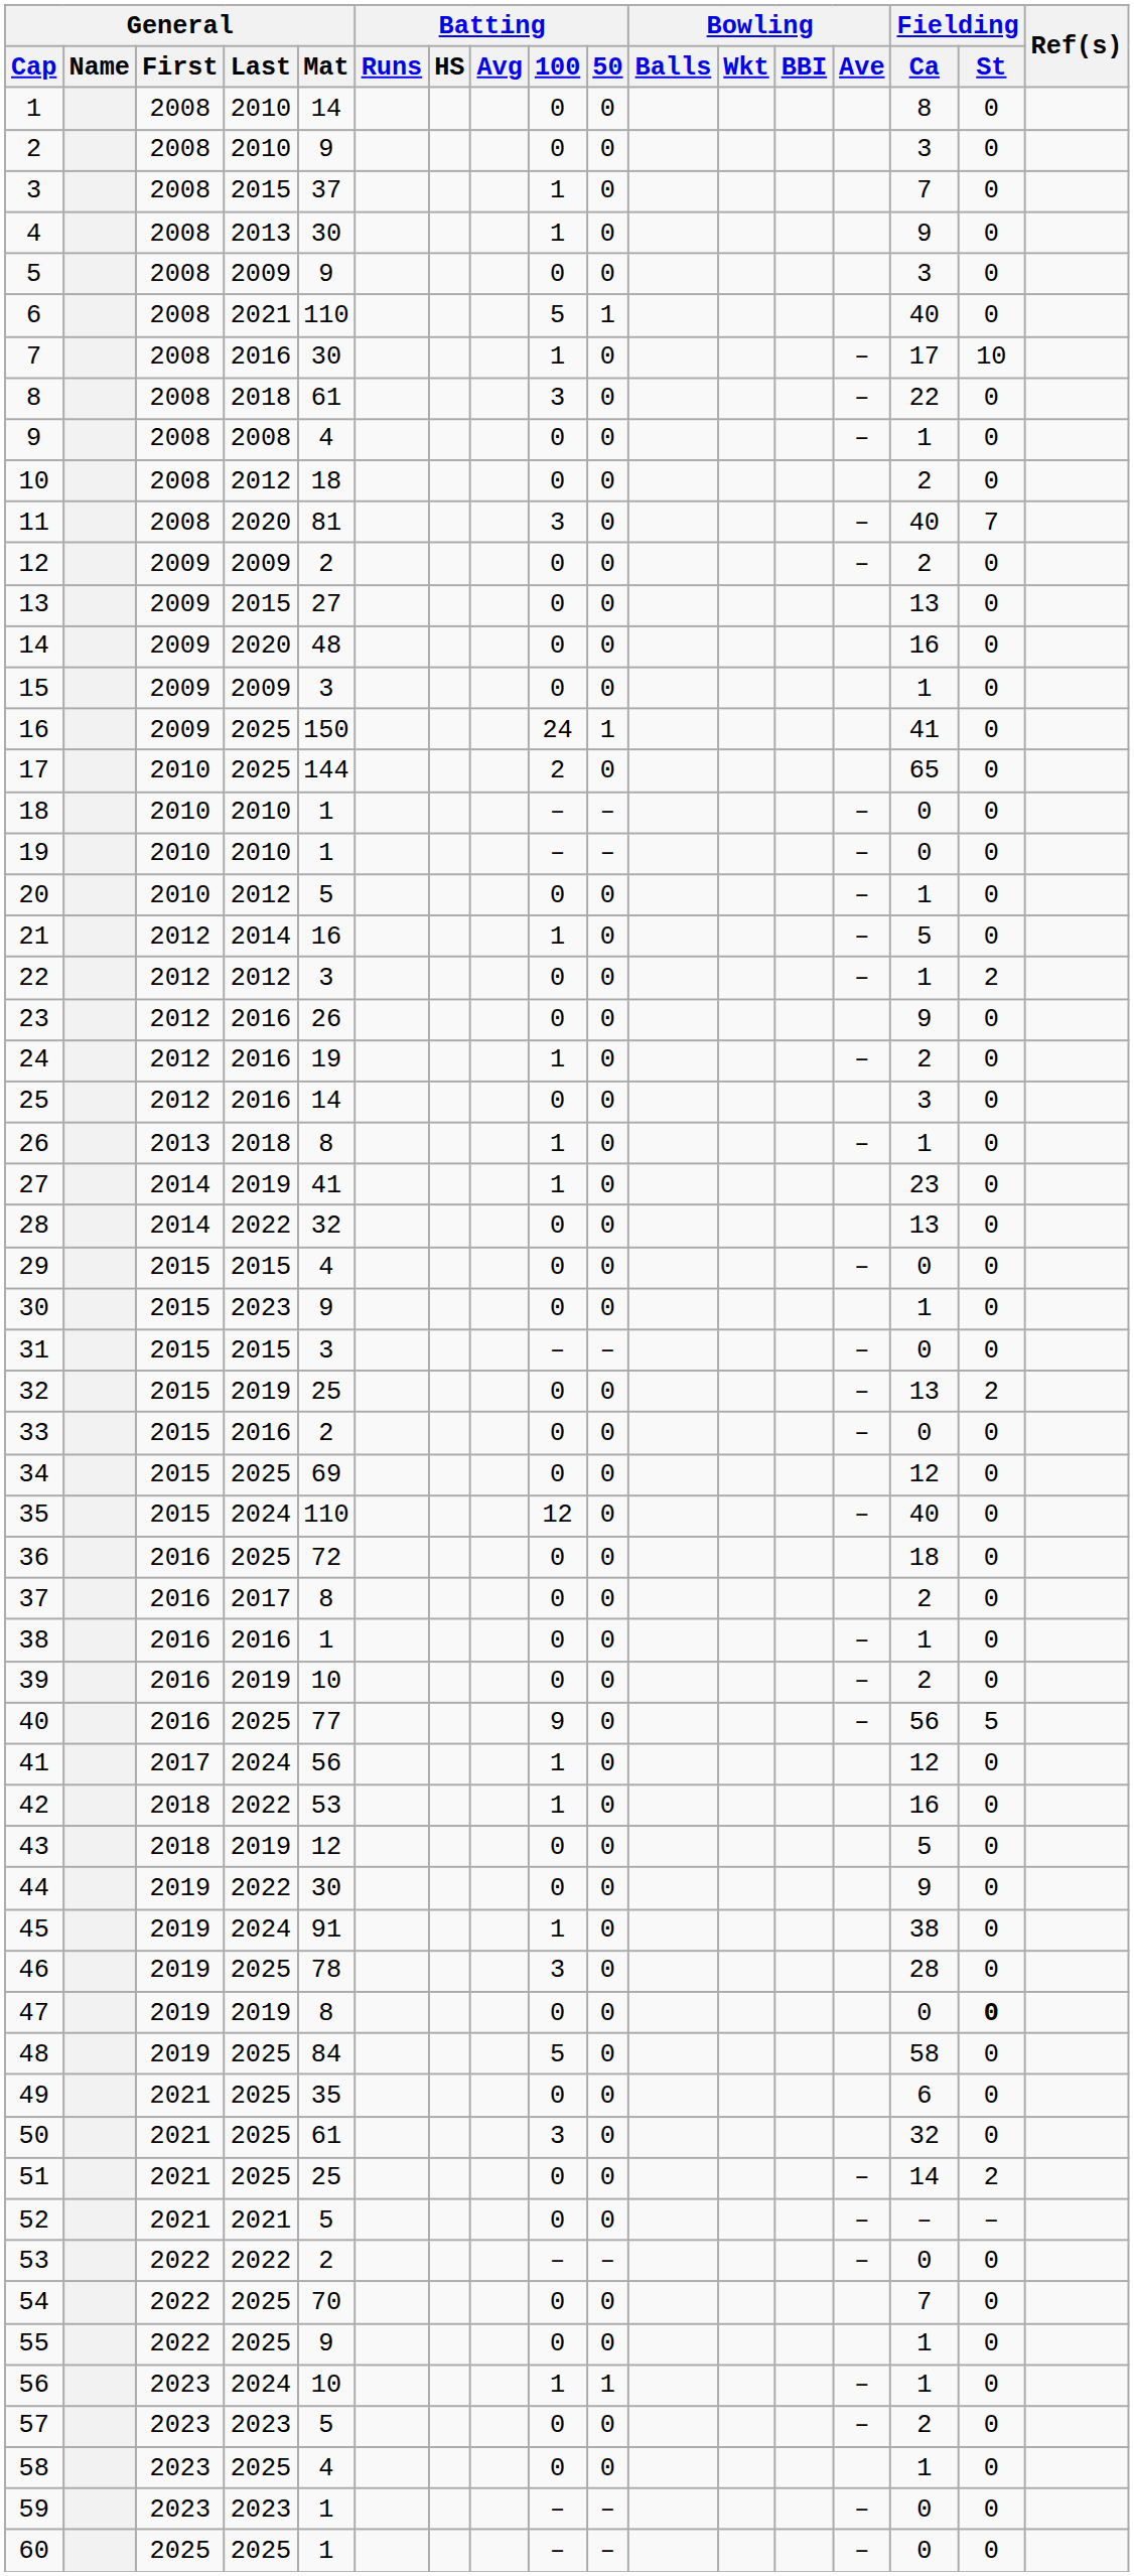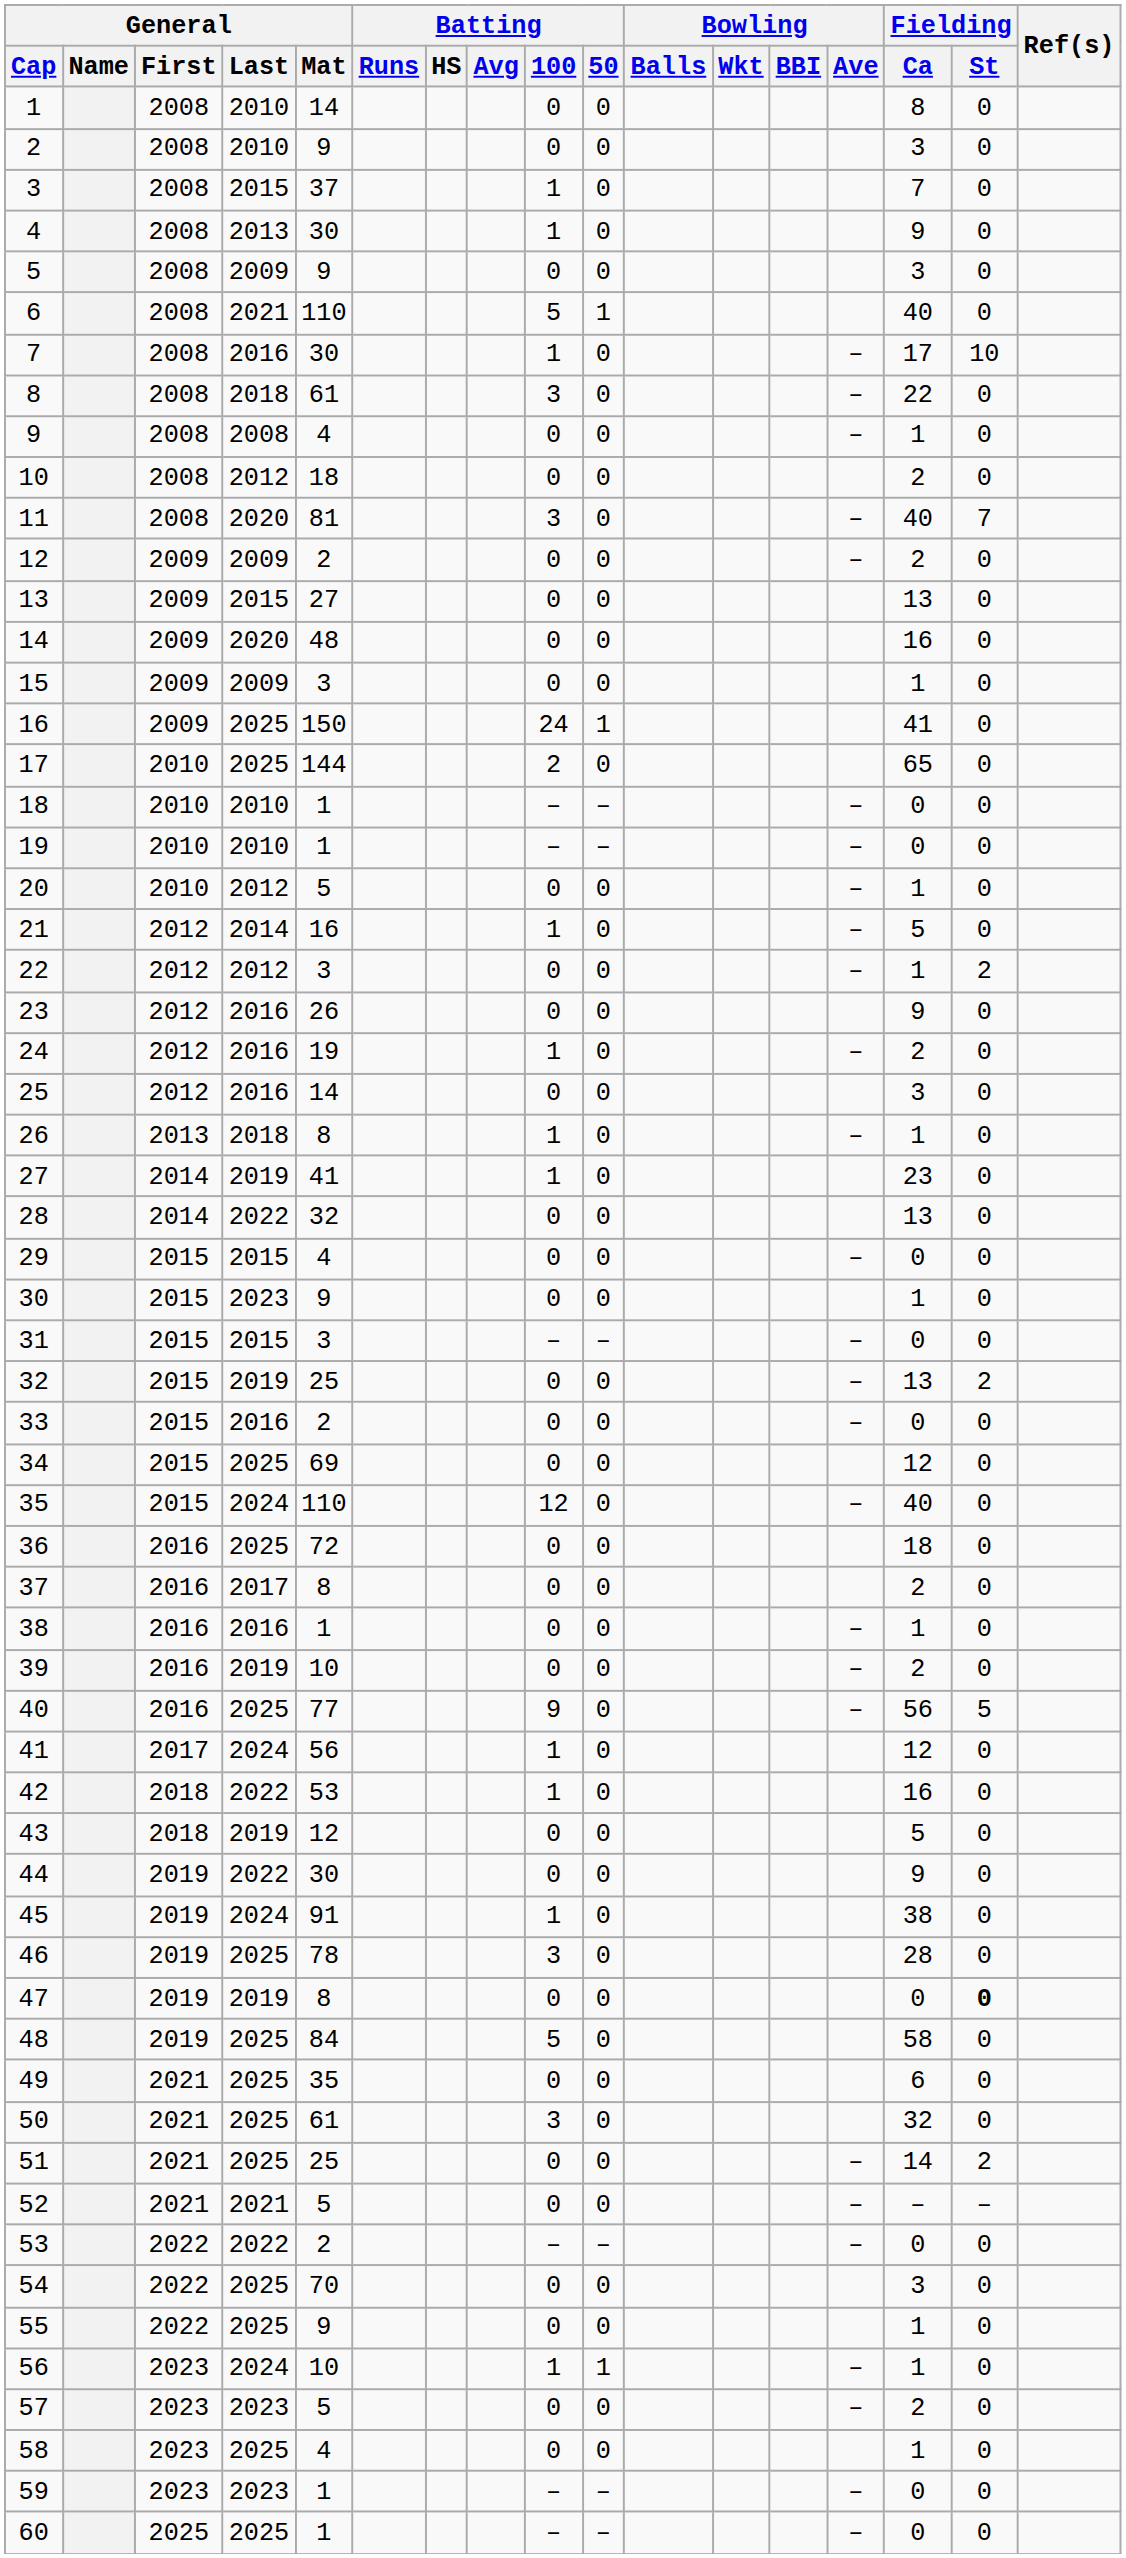54 | Fielding / Ca: 7 -> 3
